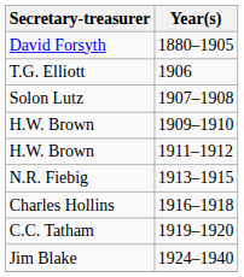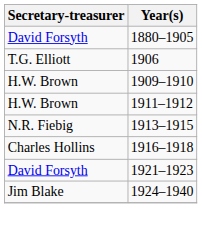- row: Solon Lutz | 1907–1908
- row: C.C. Tatham | 1919–1920
+ row: David Forsyth | 1921–1923
